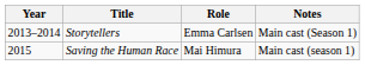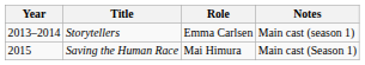Storytellers | Notes: Main cast (Season 1) -> Main cast (season 1)
Saving the Human Race | Notes: Main cast (season 1) -> Main cast (Season 1)
